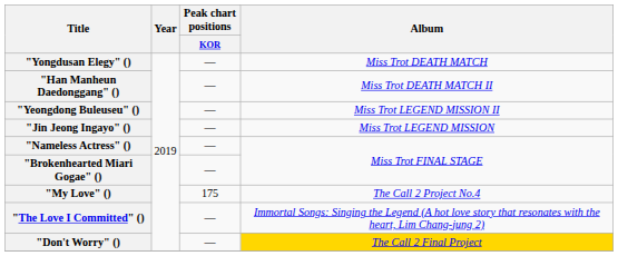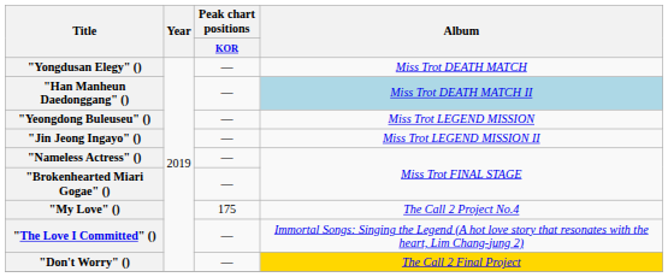"Han Manheun Daedonggang" () | Album: no background -> lightblue background
"Yeongdong Buleuseu" () | Album: Miss Trot LEGEND MISSION II -> Miss Trot LEGEND MISSION
"Jin Jeong Ingayo" () | Album: Miss Trot LEGEND MISSION -> Miss Trot LEGEND MISSION II
